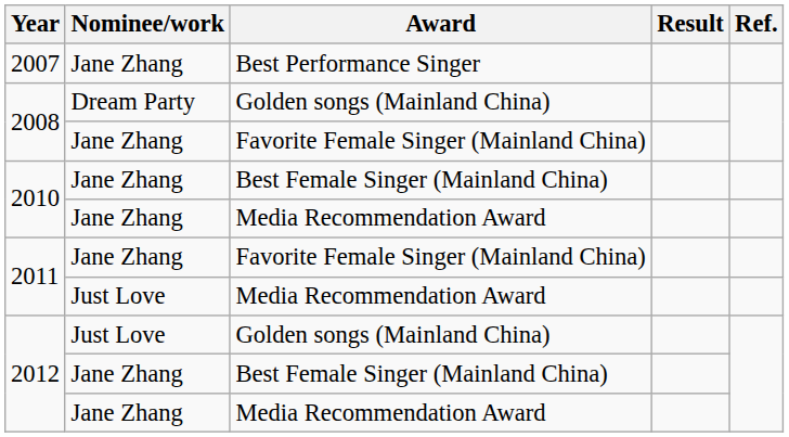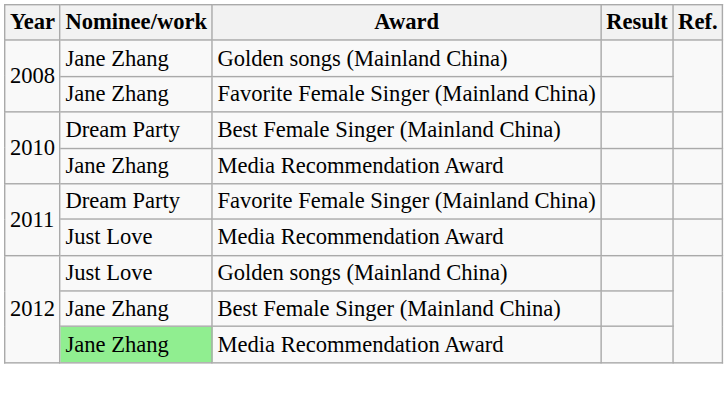- row: 2007 | Jane Zhang | Best Performance Singer
2008 / Golden songs (Mainland China) | Nominee/work: Dream Party -> Jane Zhang
2010 / Best Female Singer (Mainland China) | Nominee/work: Jane Zhang -> Dream Party
2011 / Favorite Female Singer (Mainland China) | Nominee/work: Jane Zhang -> Dream Party
2012 / Media Recommendation Award | Nominee/work: no background -> lightgreen background
